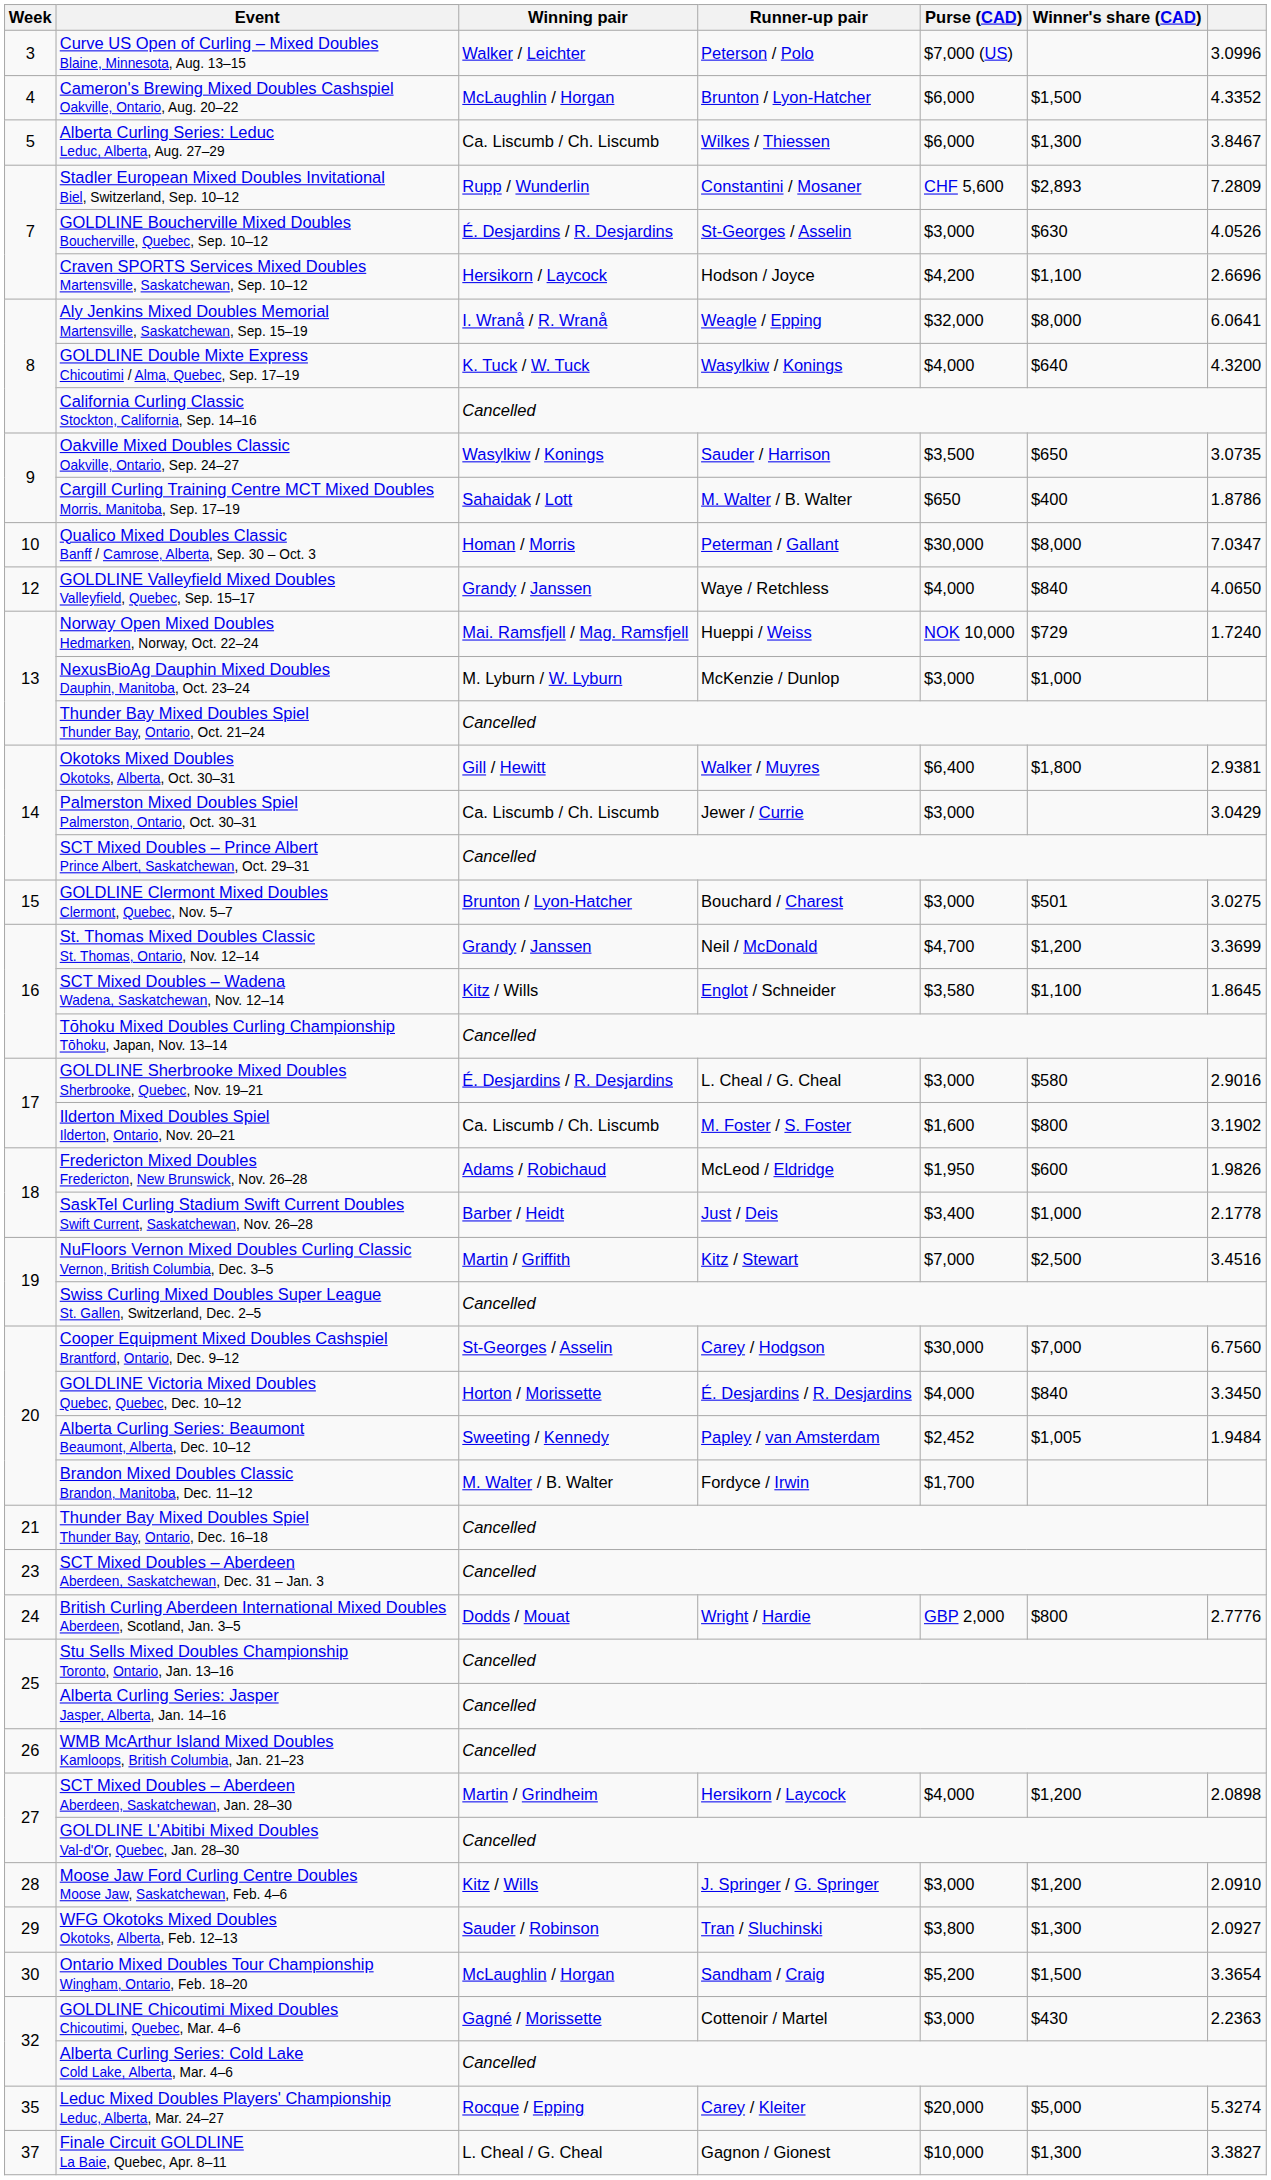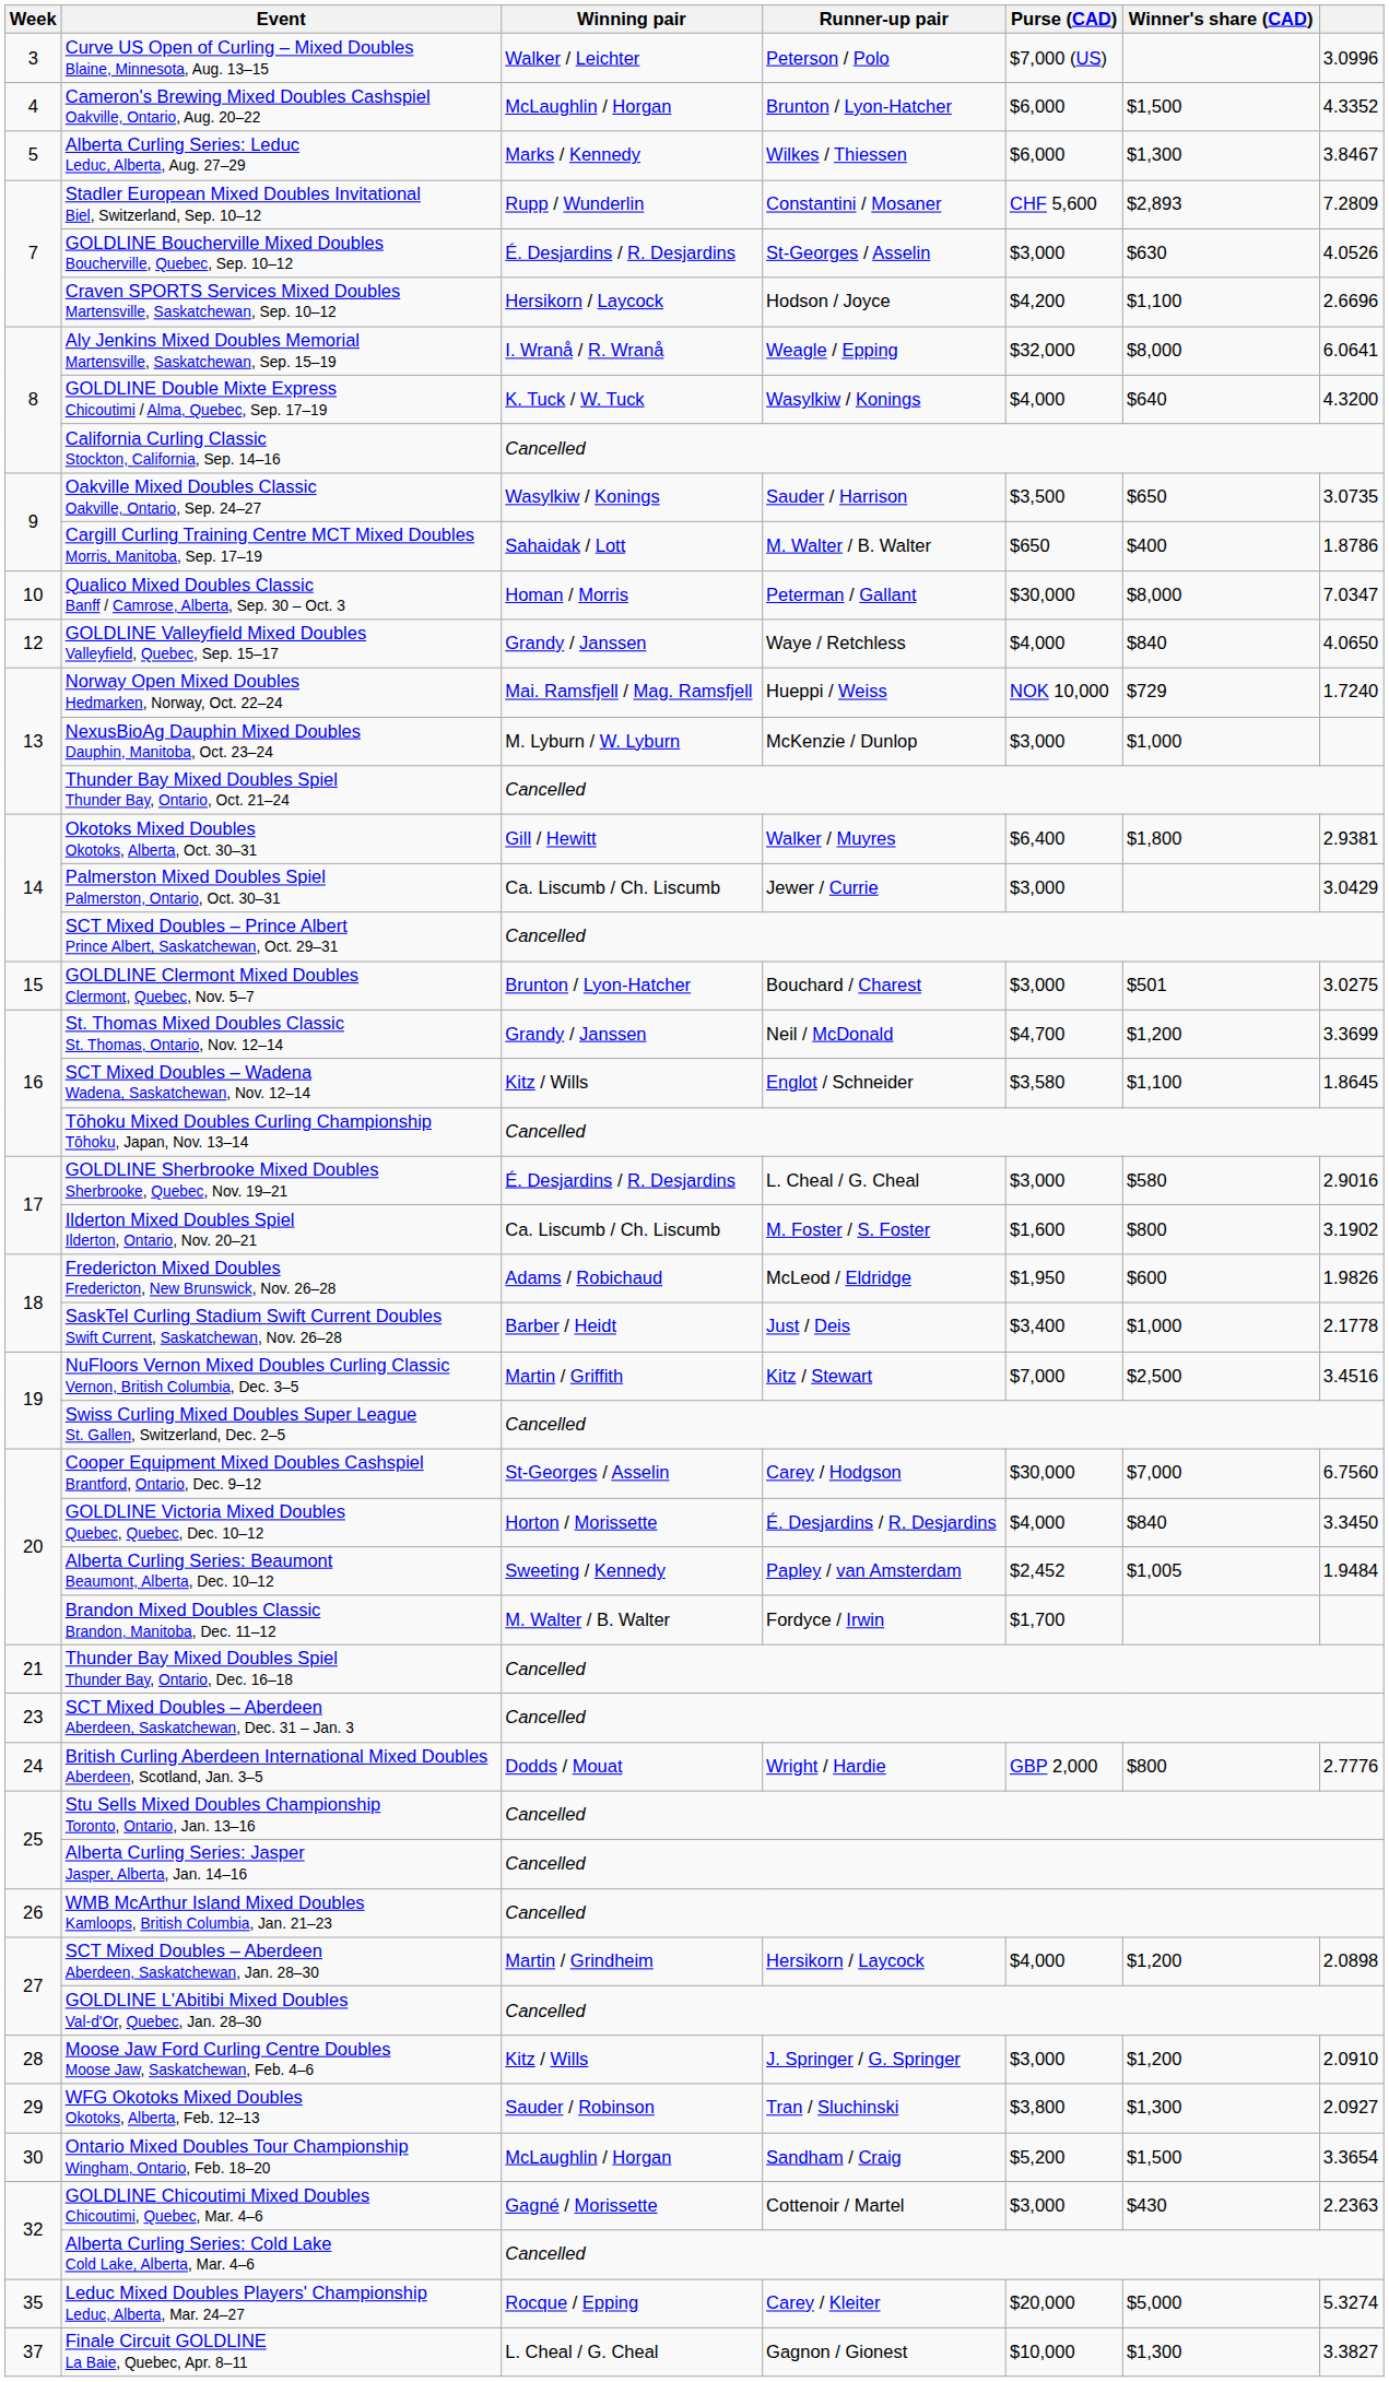Alberta Curling Series: Leduc Leduc, Alberta, Aug. 27–29 | Winning pair: Ca. Liscumb / Ch. Liscumb -> Marks / Kennedy
